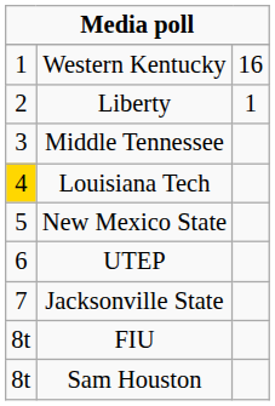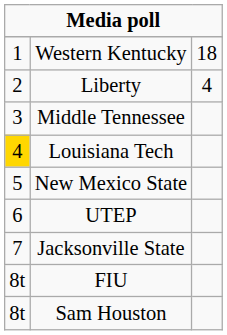Western Kentucky | column 3: 16 -> 18
Liberty | column 3: 1 -> 4
